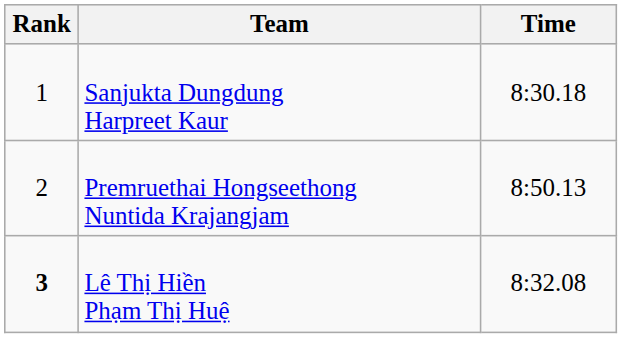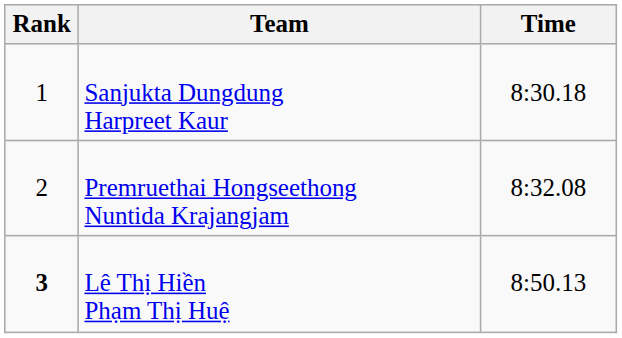Premruethai Hongseethong Nuntida Krajangjam | Time: 8:50.13 -> 8:32.08
Lê Thị Hiền Phạm Thị Huệ | Time: 8:32.08 -> 8:50.13
